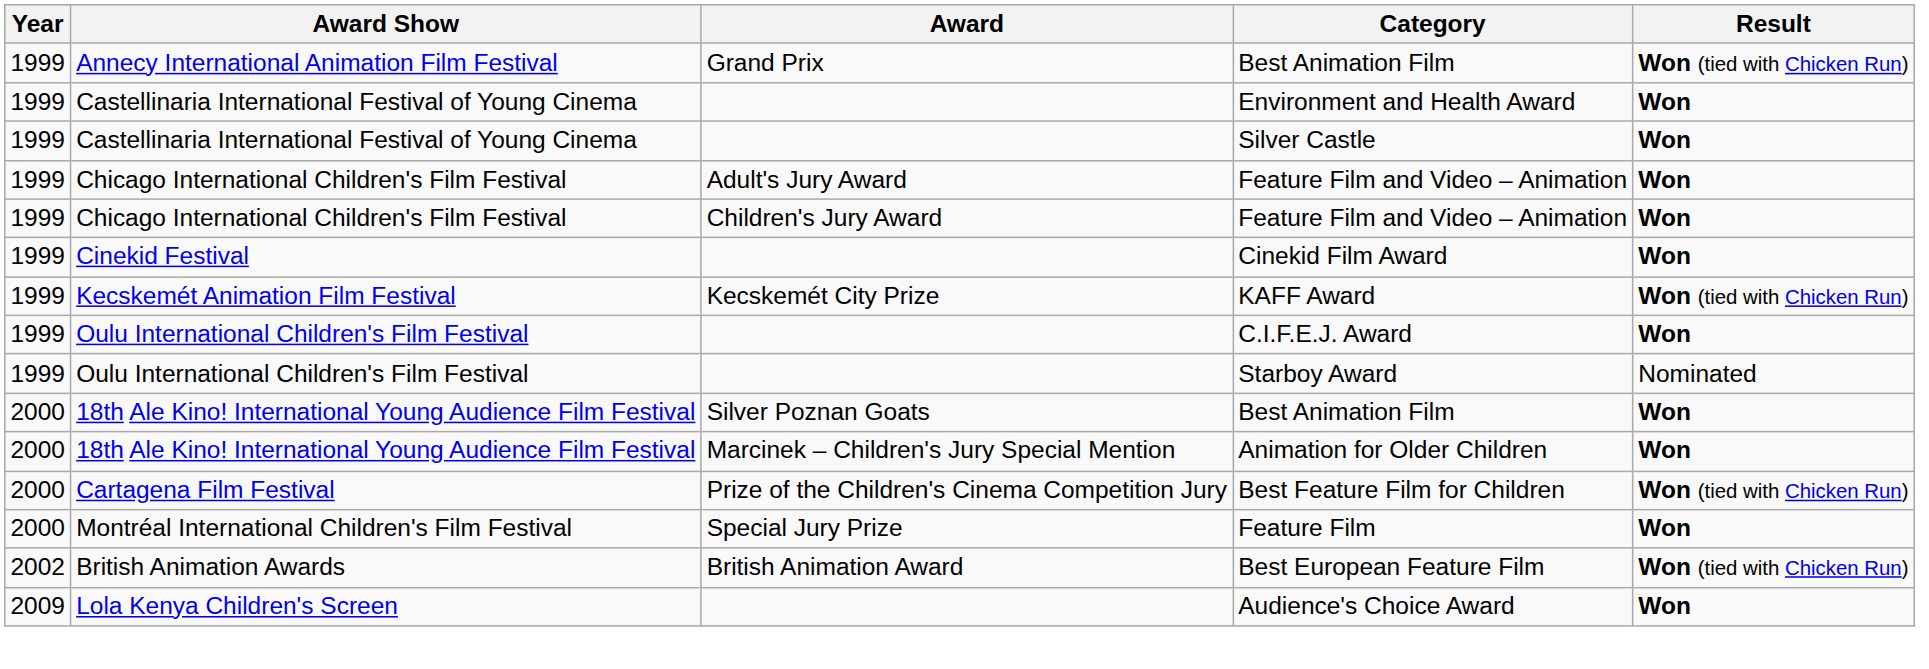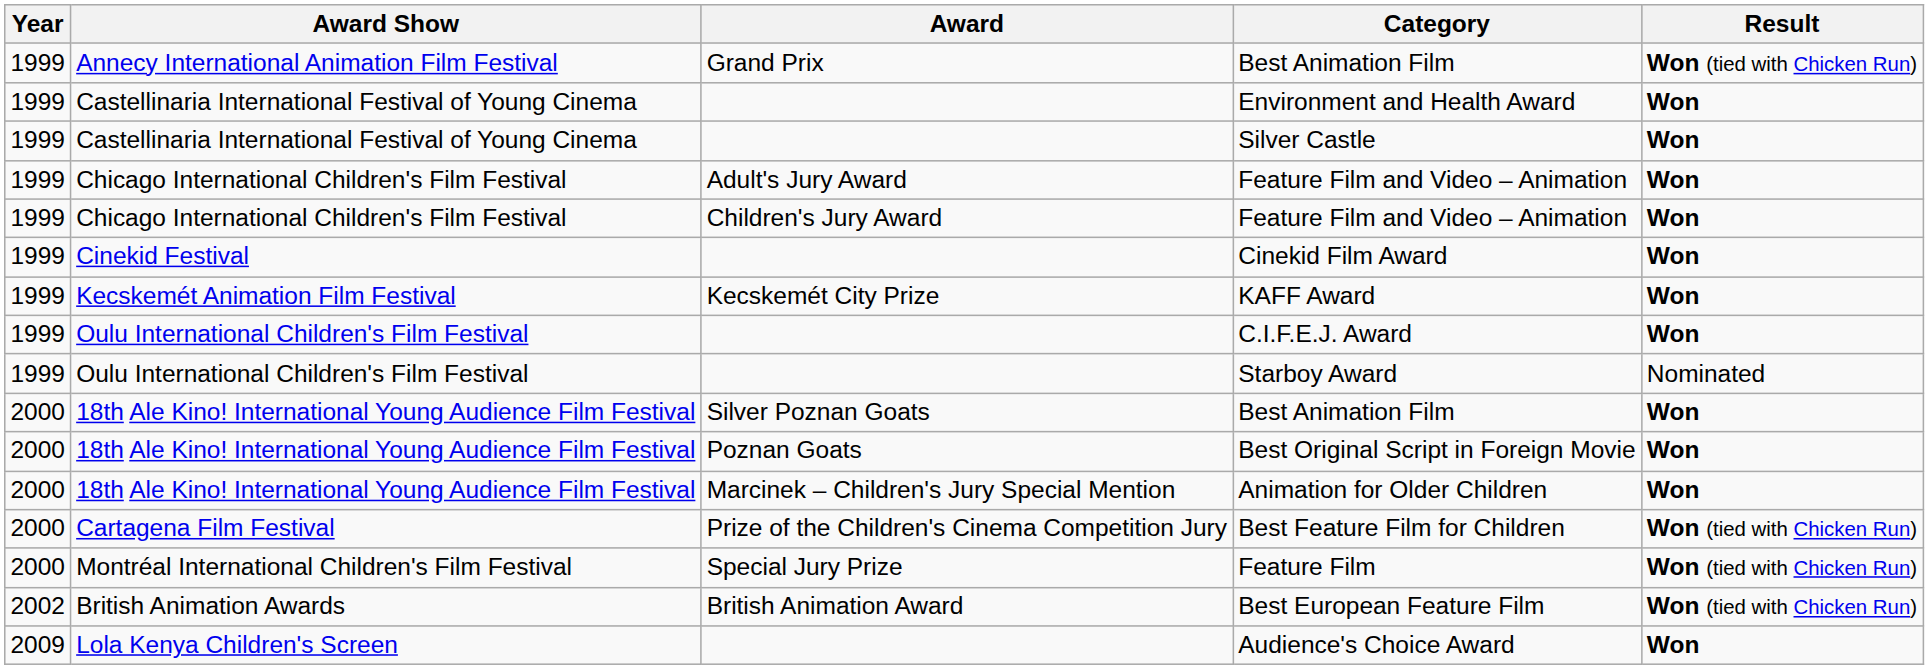KAFF Award | Result: Won (tied with Chicken Run) -> Won
+ row: 2000 | 18th Ale Kino! International Young Audience Film Festival | Poznan Goats | Best Original Script in Foreign Movie | Won
Feature Film | Result: Won -> Won (tied with Chicken Run)
